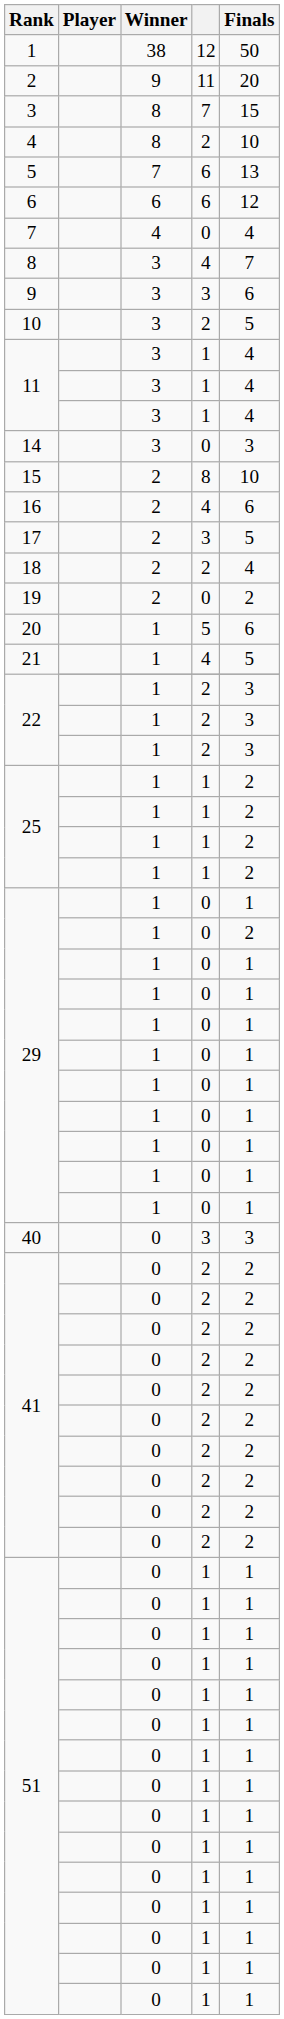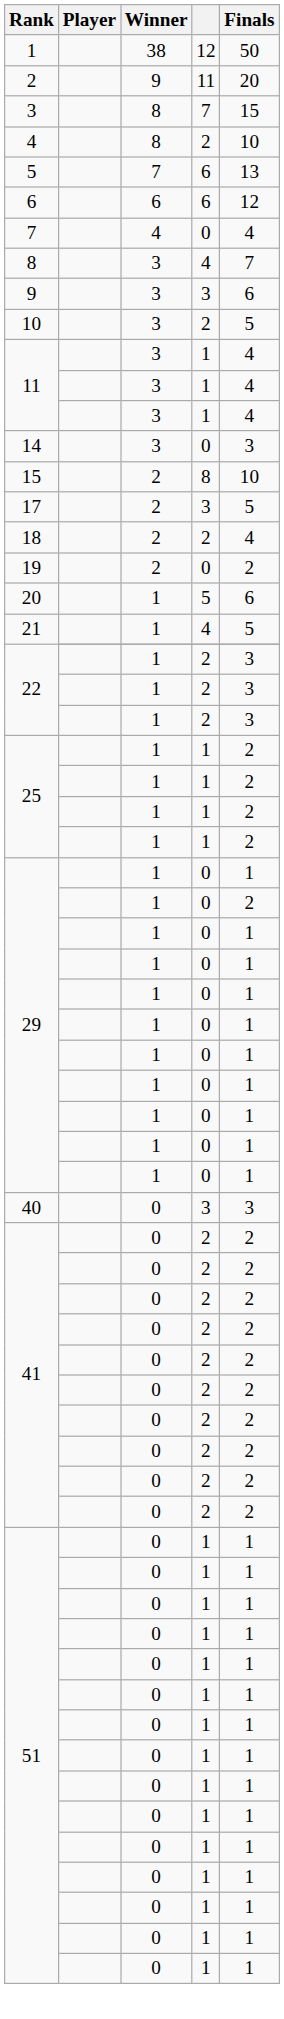- row: 16 | 2 | 4 | 6
